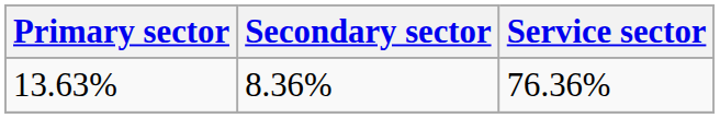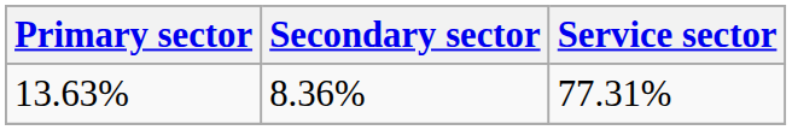13.63% | Service sector: 76.36% -> 77.31%
